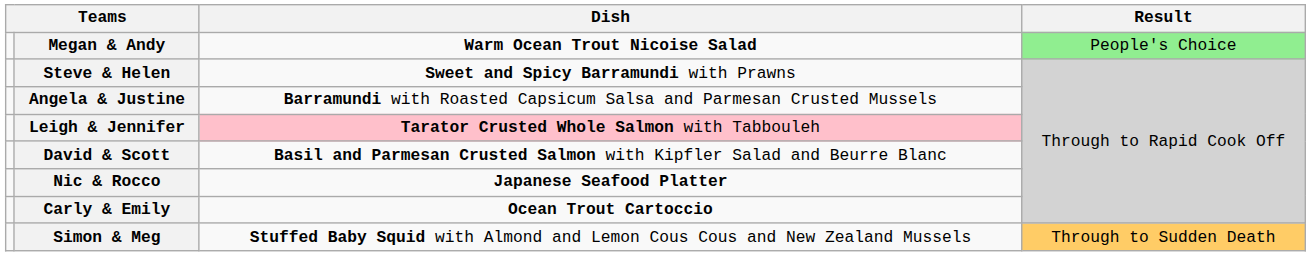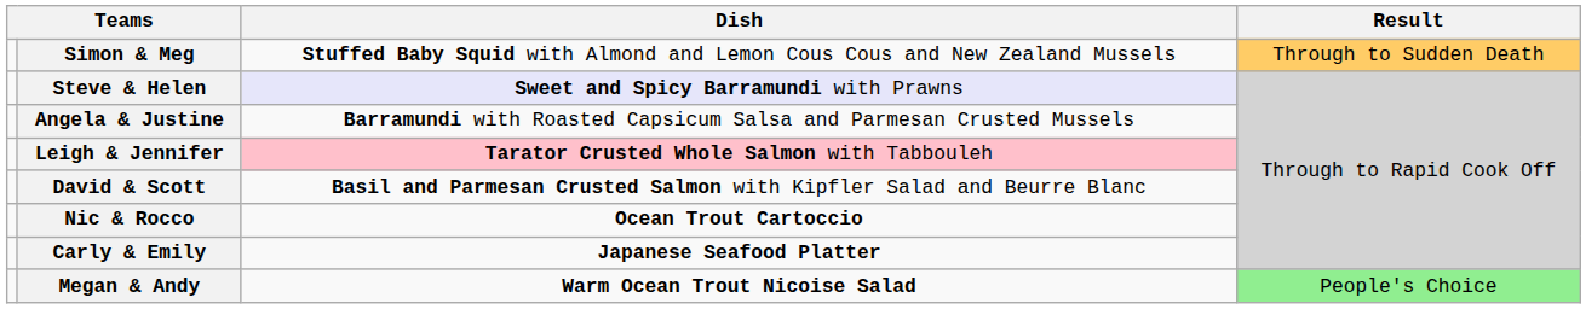rows swapped: Megan & Andy <-> Simon & Meg
Steve & Helen | Dish: no background -> lavender background
Nic & Rocco | Dish: Japanese Seafood Platter -> Ocean Trout Cartoccio
Carly & Emily | Dish: Ocean Trout Cartoccio -> Japanese Seafood Platter
